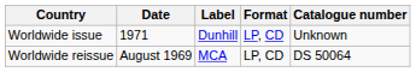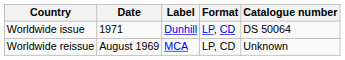Worldwide issue | Catalogue number: Unknown -> DS 50064
Worldwide reissue | Catalogue number: DS 50064 -> Unknown
